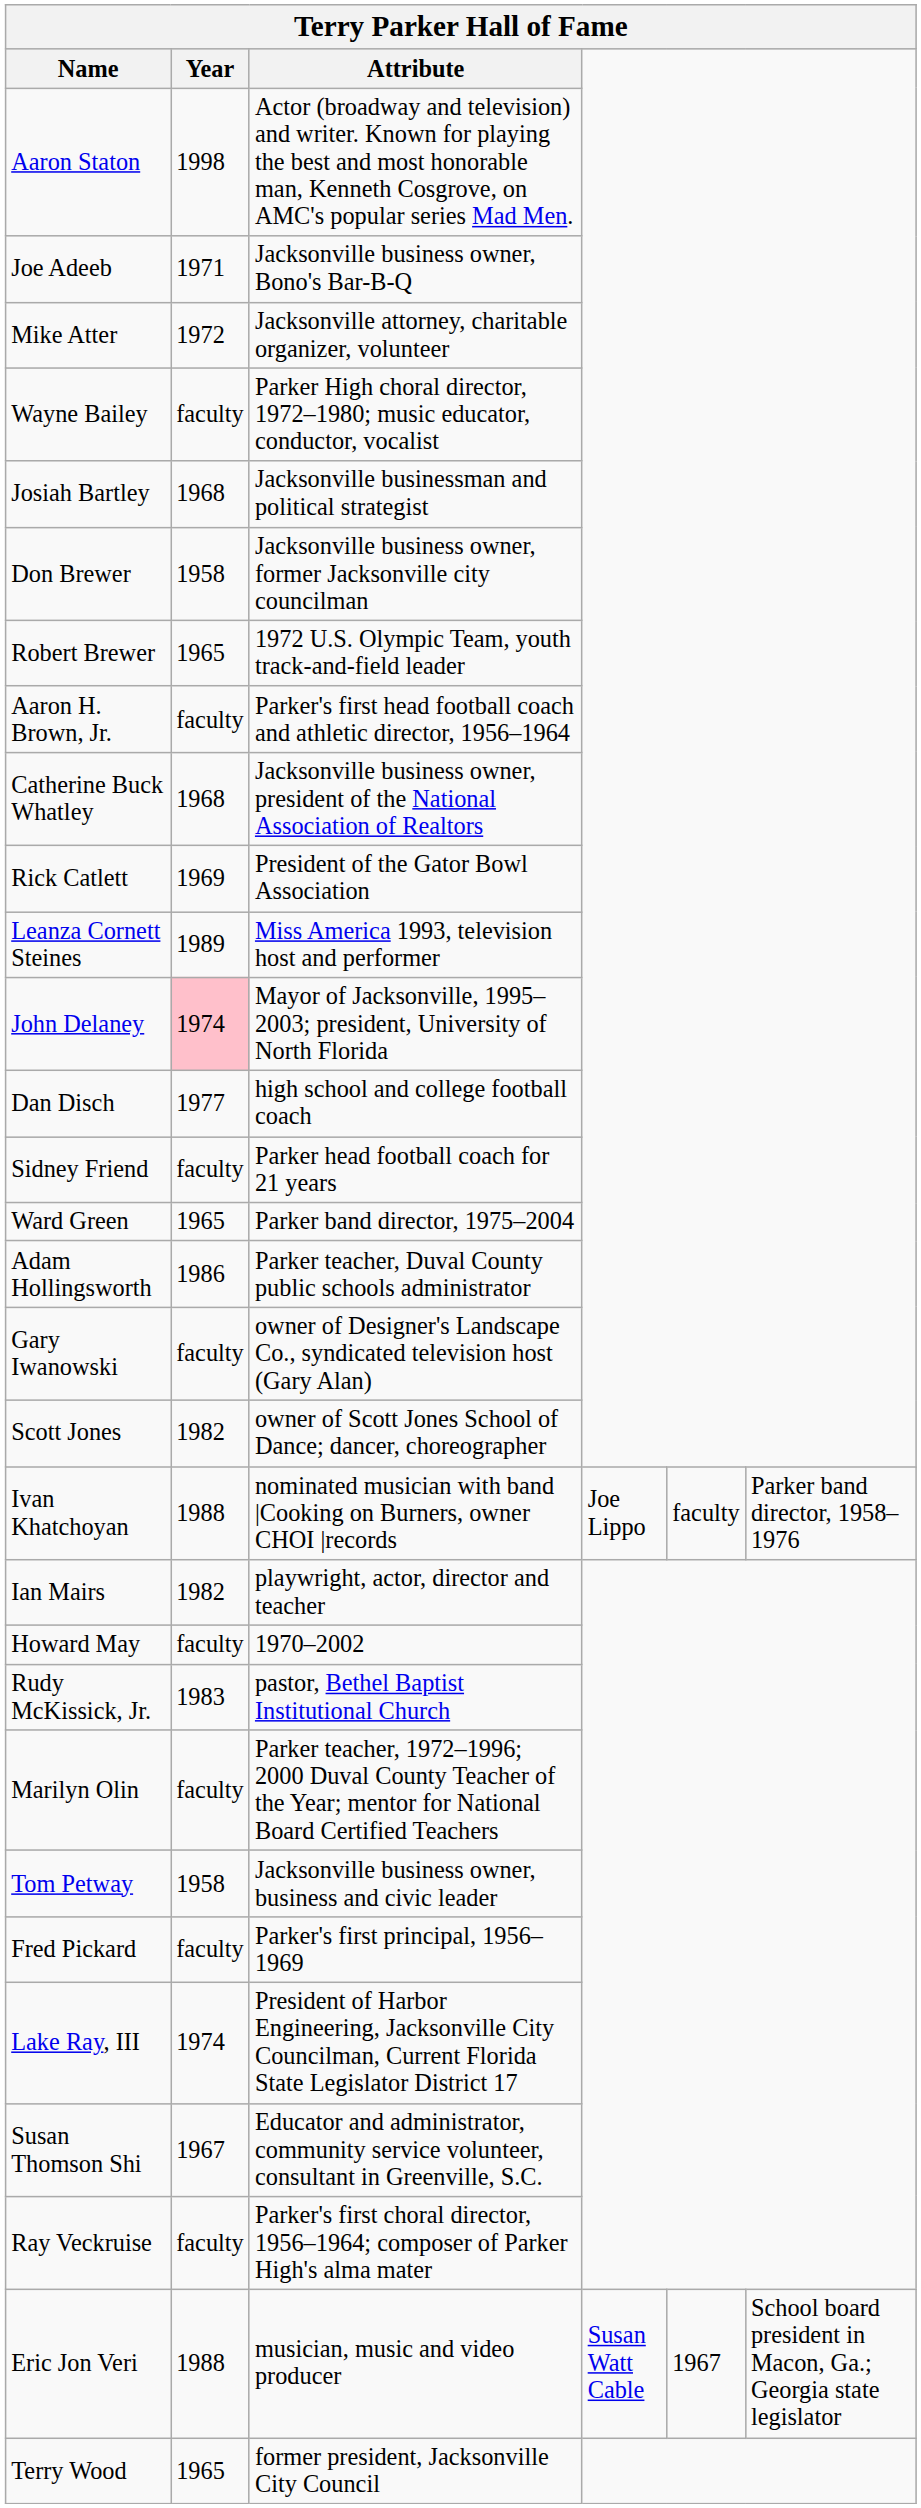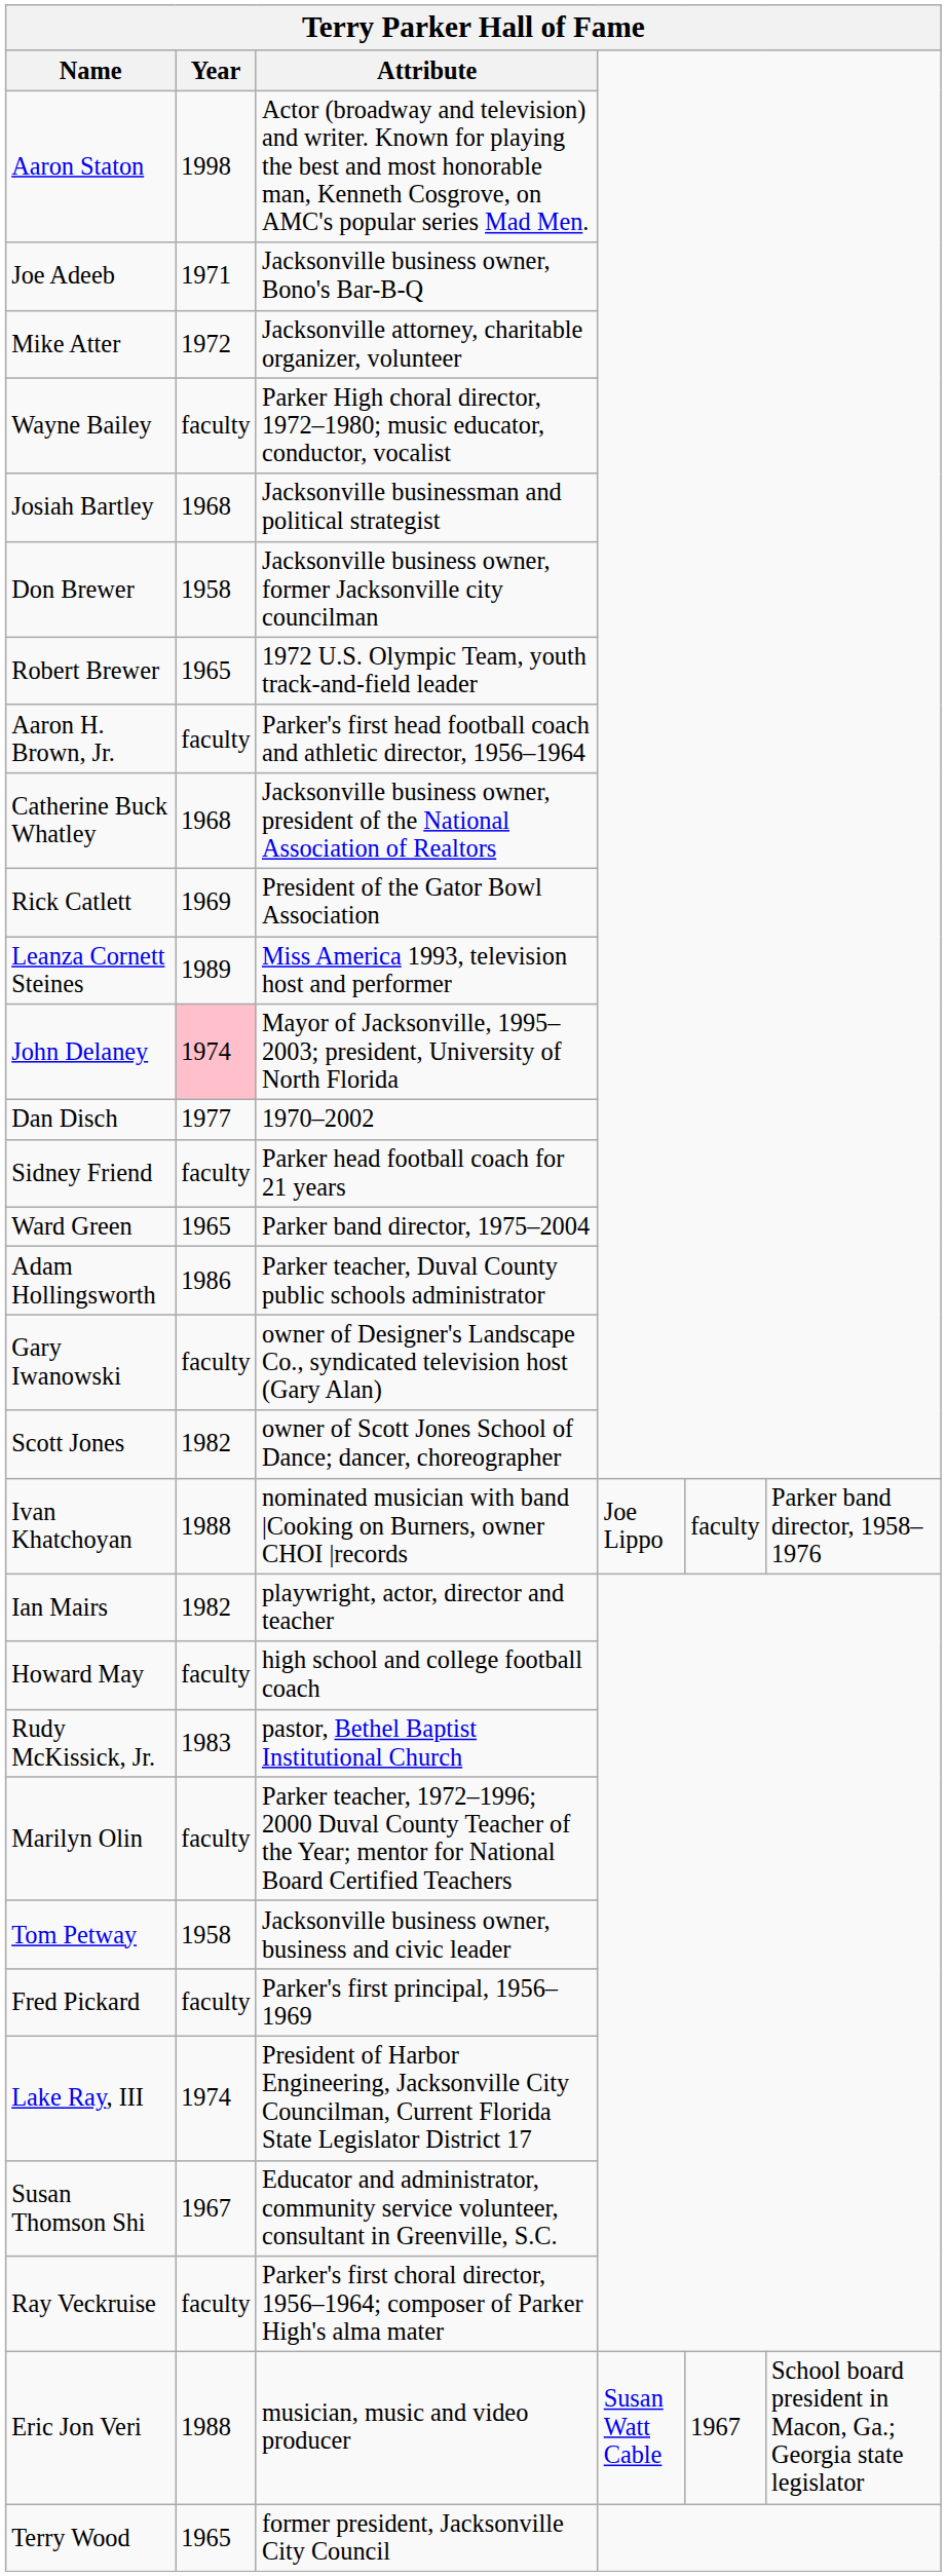Dan Disch | Attribute: high school and college football coach -> 1970–2002
Howard May | Attribute: 1970–2002 -> high school and college football coach
